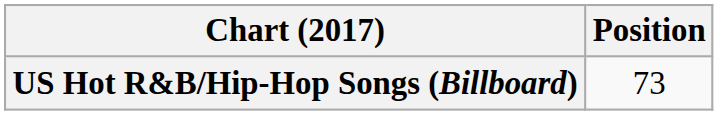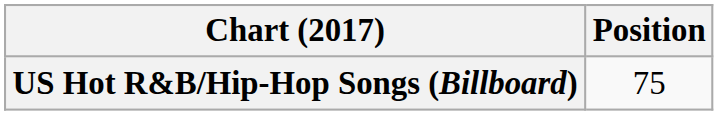US Hot R&B/Hip-Hop Songs (Billboard) | Position: 73 -> 75
